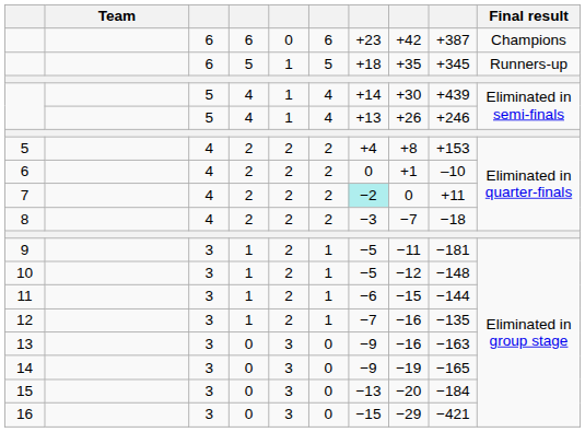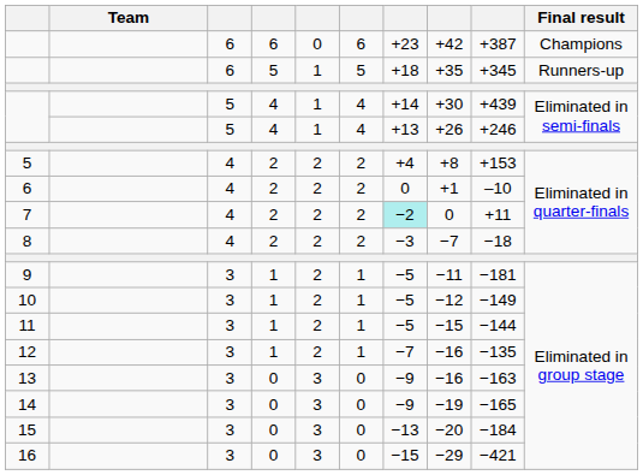10 | column 9: −148 -> −149
11 | column 7: −6 -> −5
